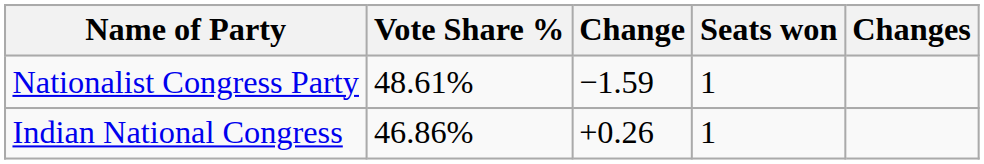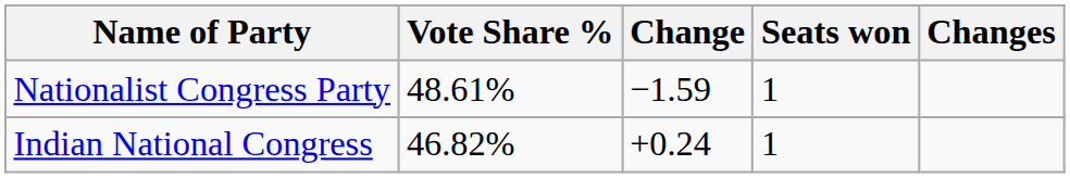Indian National Congress | Vote Share %: 46.86% -> 46.82%
Indian National Congress | Change: +0.26 -> +0.24
